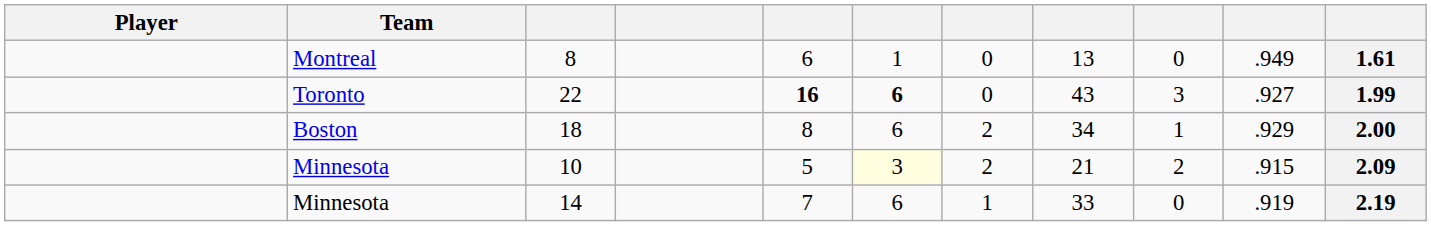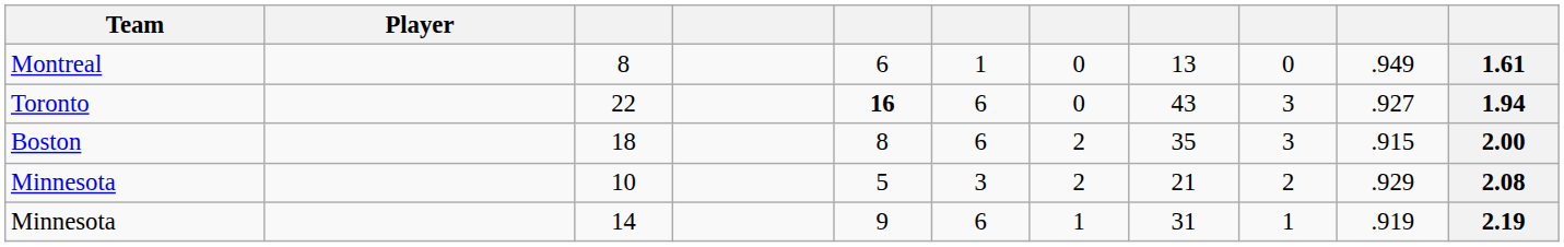columns swapped: Player <-> Team
22 | column 6: bold -> normal
22 | column 11: 1.99 -> 1.94
18 | column 8: 34 -> 35
18 | column 9: 1 -> 3
18 | column 10: .929 -> .915
10 | column 6: lightyellow background -> no background
10 | column 10: .915 -> .929
10 | column 11: 2.09 -> 2.08
14 | column 5: 7 -> 9
14 | column 8: 33 -> 31
14 | column 9: 0 -> 1
